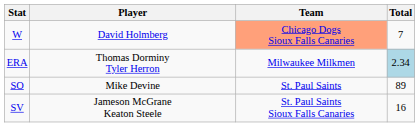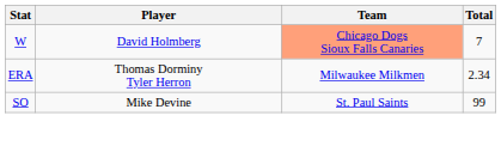ERA | Total: lightblue background -> no background
SO | Total: 89 -> 99
- row: SV | Jameson McGrane Keaton Steele | St. Paul Saints Sioux Falls Canaries | 16
